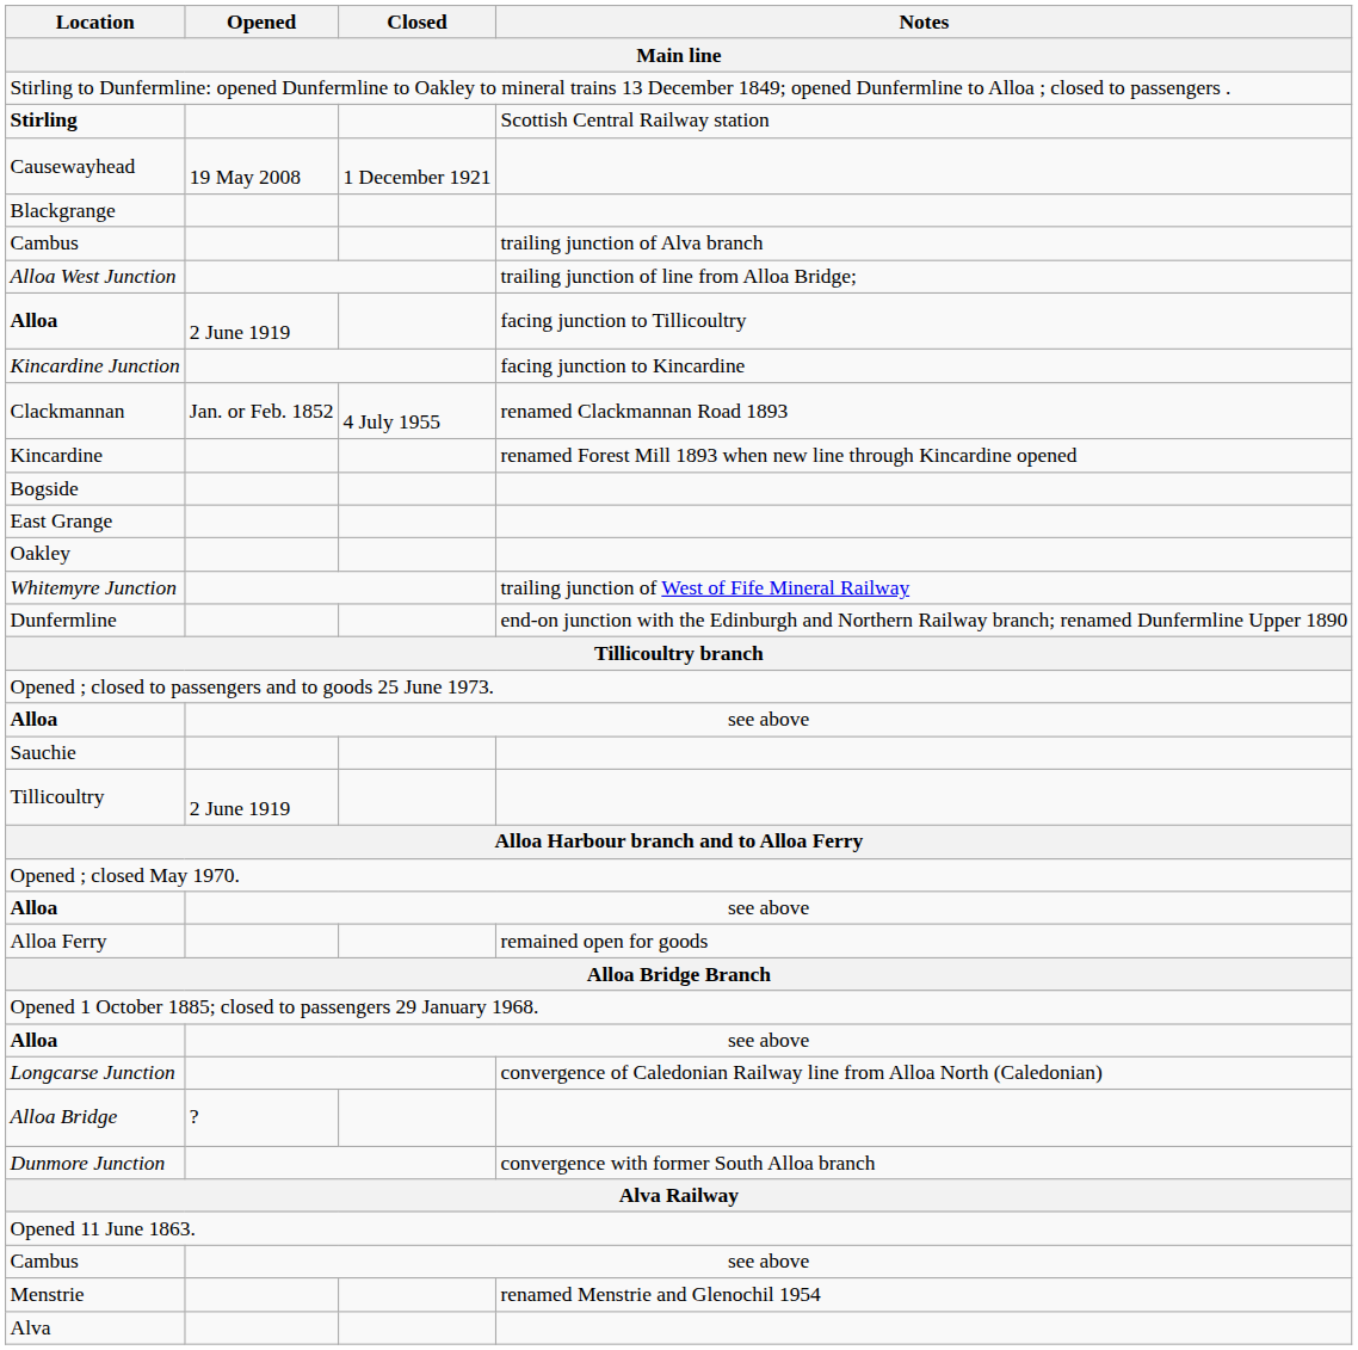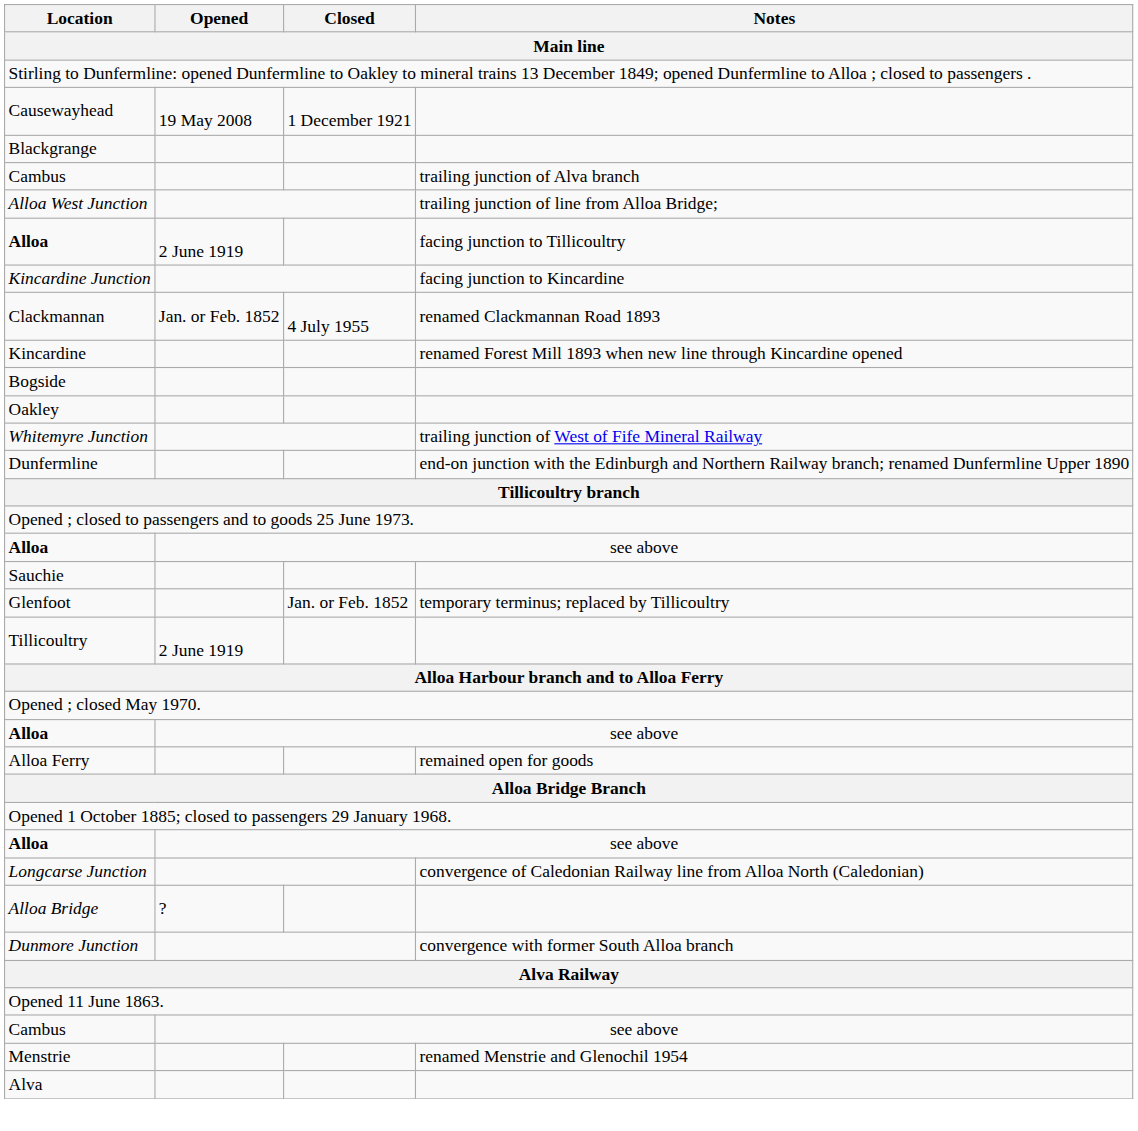- row: Stirling | Scottish Central Railway station
- row: East Grange
+ row: Glenfoot | Jan. or Feb. 1852 | temporary terminus; replaced by Tillicoultry
